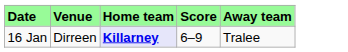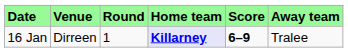+ column: Round | 1
16 Jan | Score: normal -> bold
